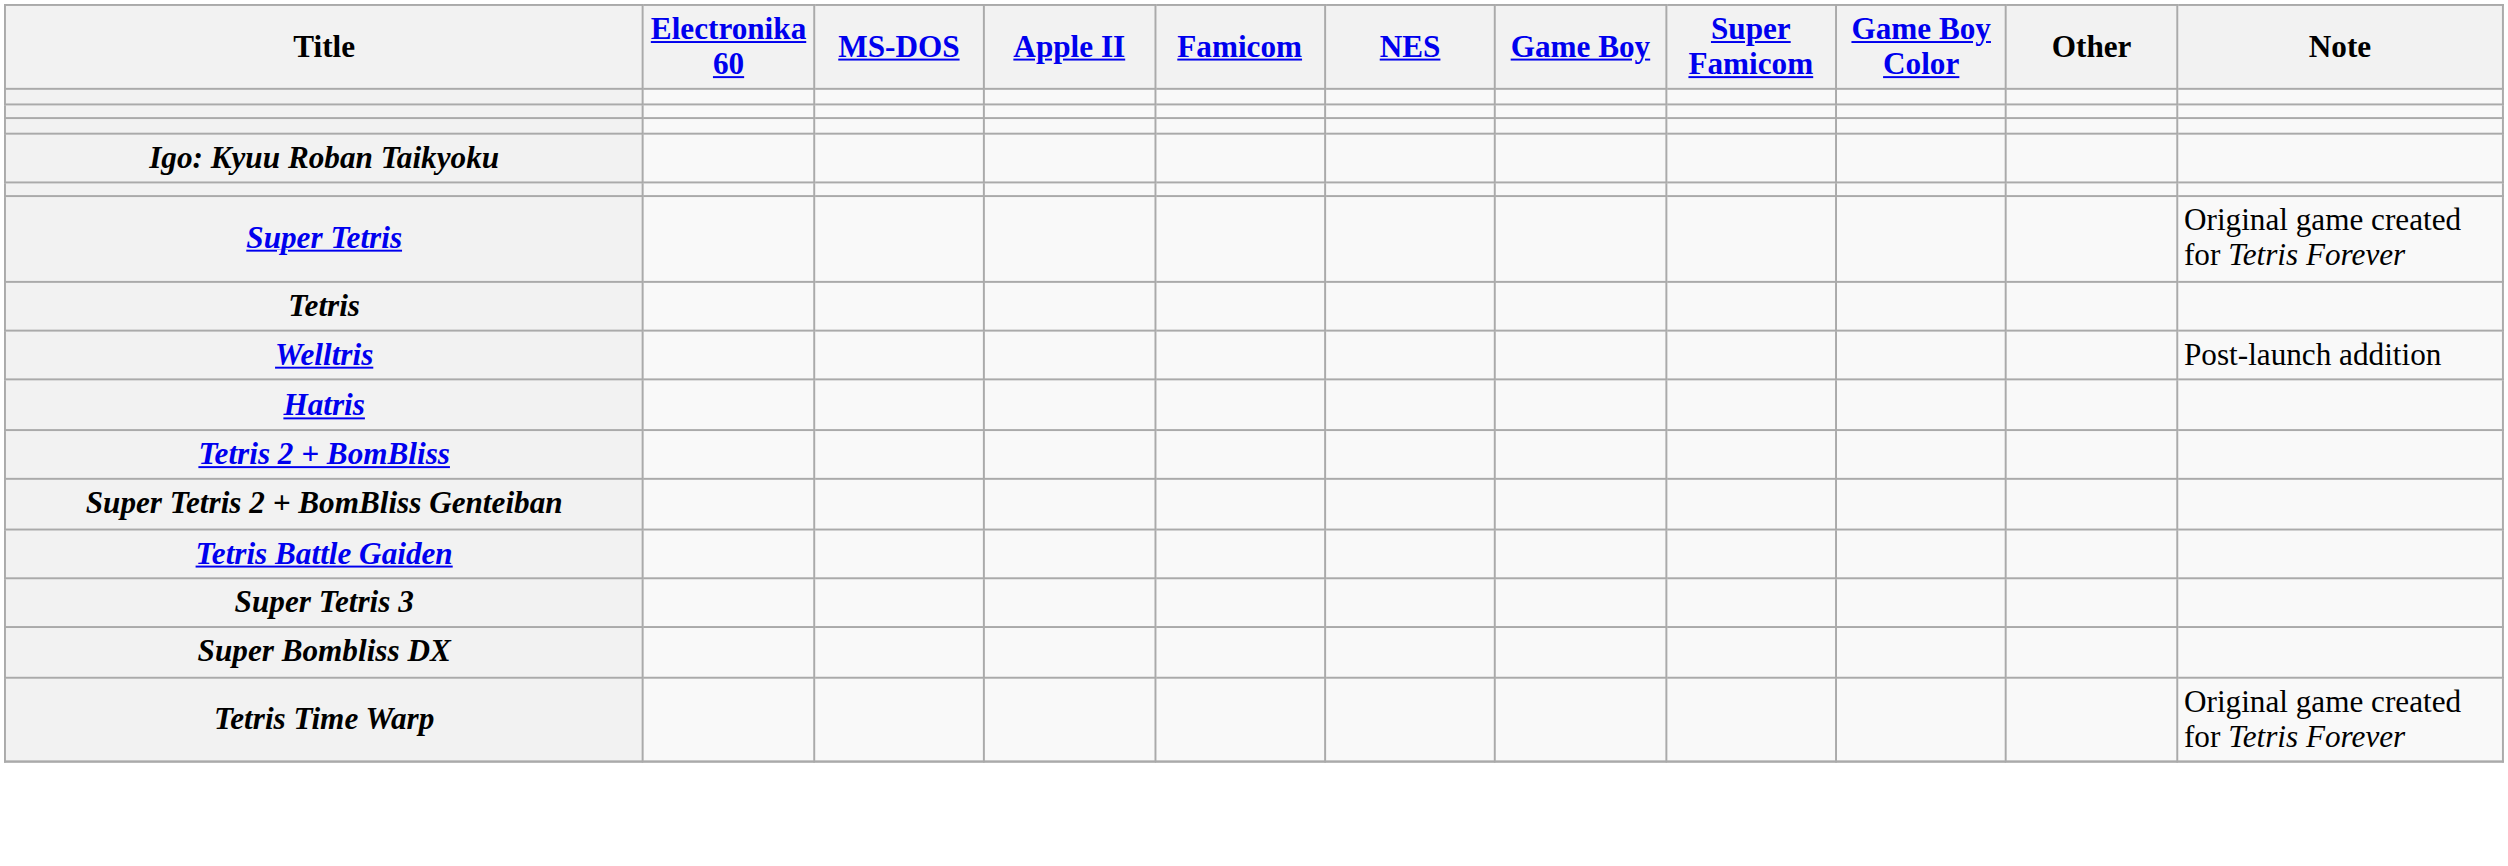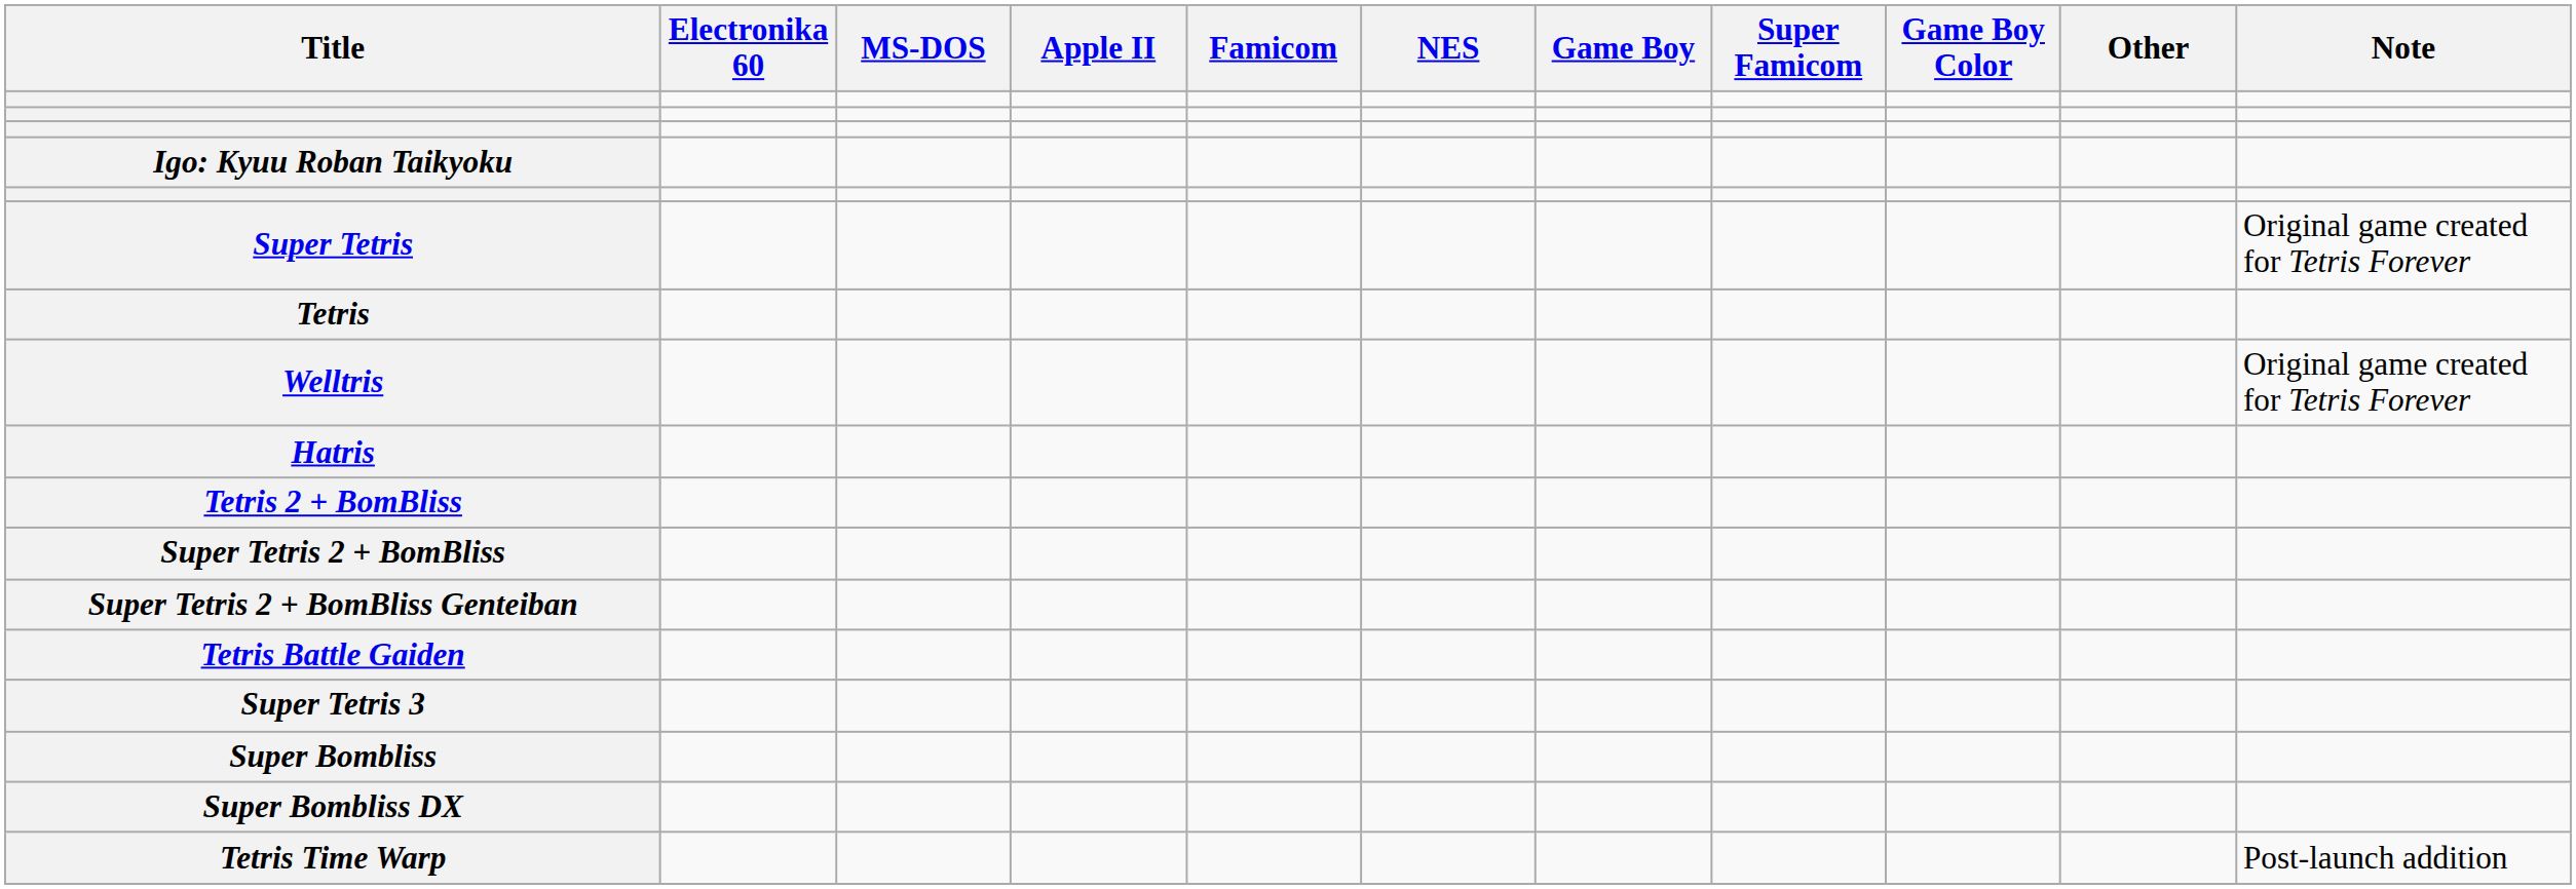Welltris | Note: Post-launch addition -> Original game created for Tetris Forever
+ row: Super Tetris 2 + BomBliss
+ row: Super Bombliss
Tetris Time Warp | Note: Original game created for Tetris Forever -> Post-launch addition
